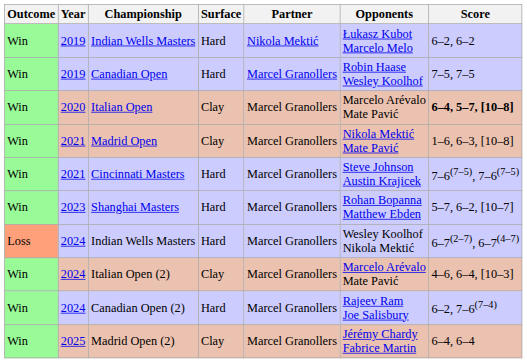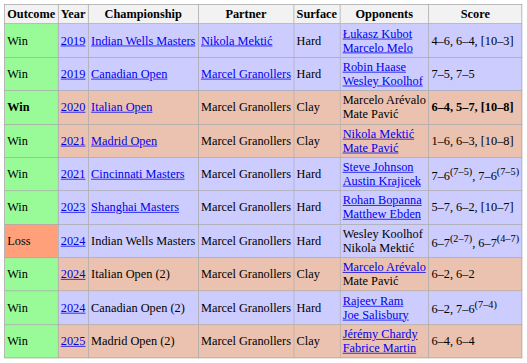columns swapped: Surface <-> Partner
2019 / Indian Wells Masters | Score: 6–2, 6–2 -> 4–6, 6–4, [10–3]
Italian Open | Outcome: normal -> bold
Italian Open (2) | Score: 4–6, 6–4, [10–3] -> 6–2, 6–2
